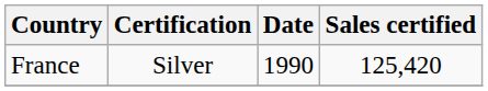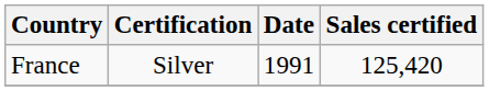France | Date: 1990 -> 1991
